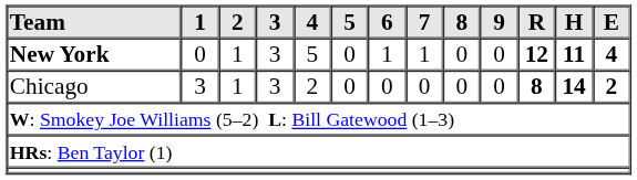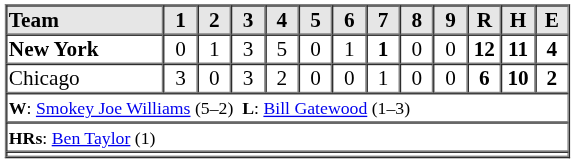New York | 7: normal -> bold
Chicago | 2: 1 -> 0
Chicago | 7: 0 -> 1
Chicago | R: 8 -> 6
Chicago | H: 14 -> 10
